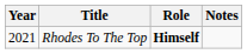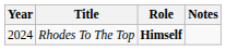Rhodes To The Top | Year: 2021 -> 2024
